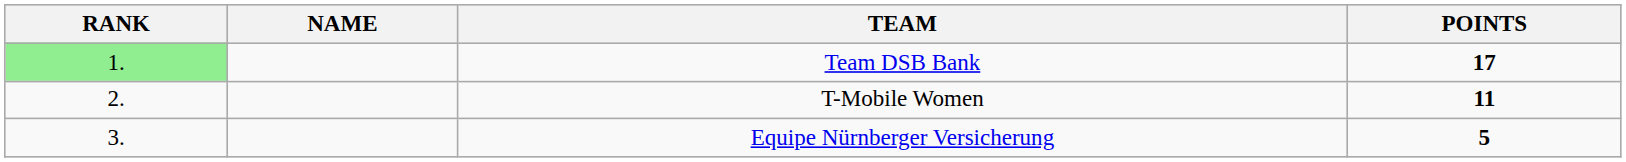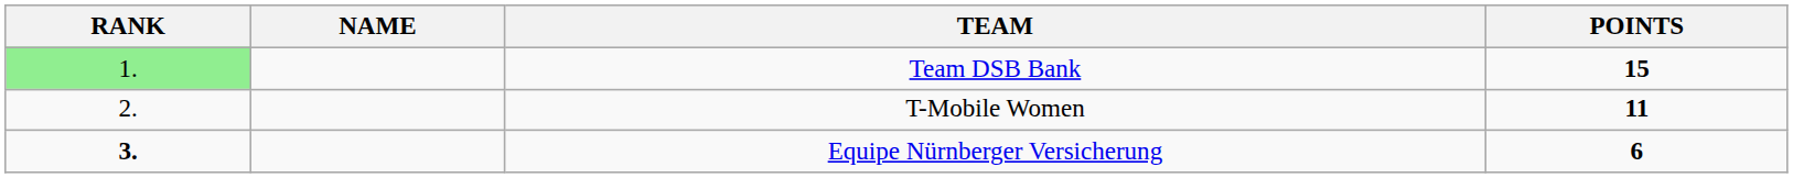Team DSB Bank | POINTS: 17 -> 15
Equipe Nürnberger Versicherung | RANK: normal -> bold
Equipe Nürnberger Versicherung | POINTS: 5 -> 6
